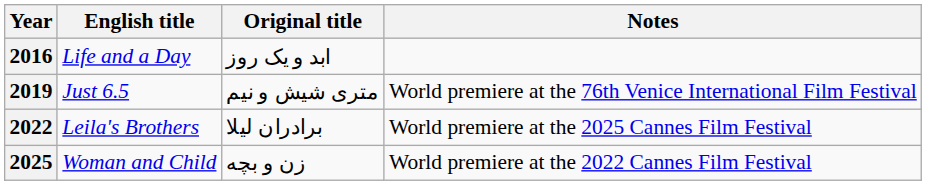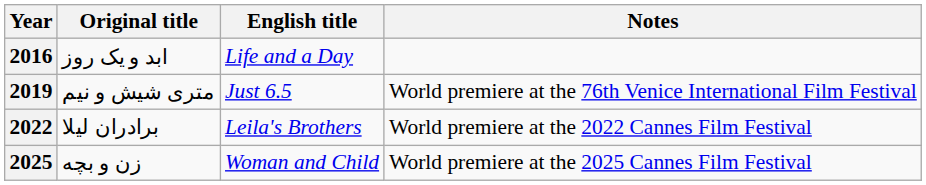columns swapped: English title <-> Original title
2022 | Notes: World premiere at the 2025 Cannes Film Festival -> World premiere at the 2022 Cannes Film Festival
2025 | Notes: World premiere at the 2022 Cannes Film Festival -> World premiere at the 2025 Cannes Film Festival
